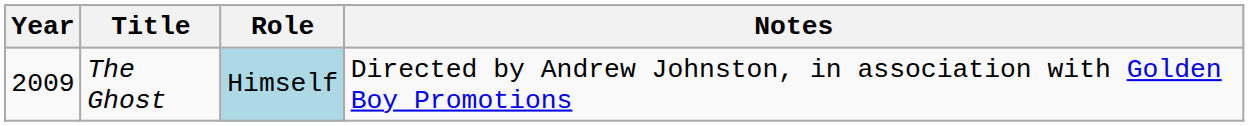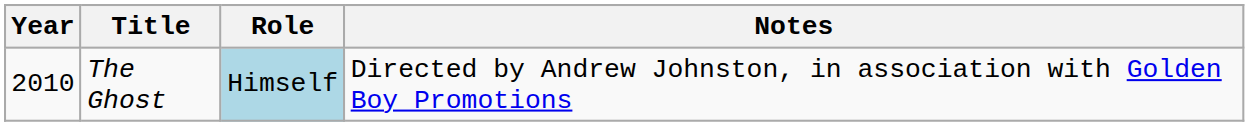The Ghost | Year: 2009 -> 2010
